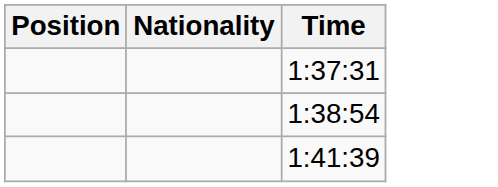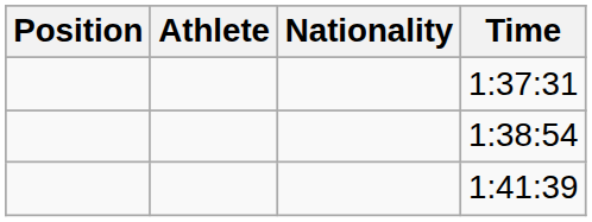+ column: Athlete
